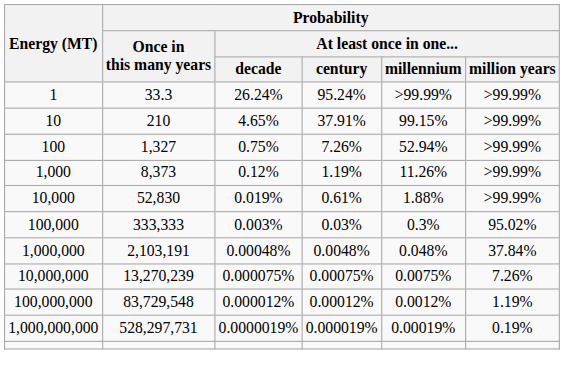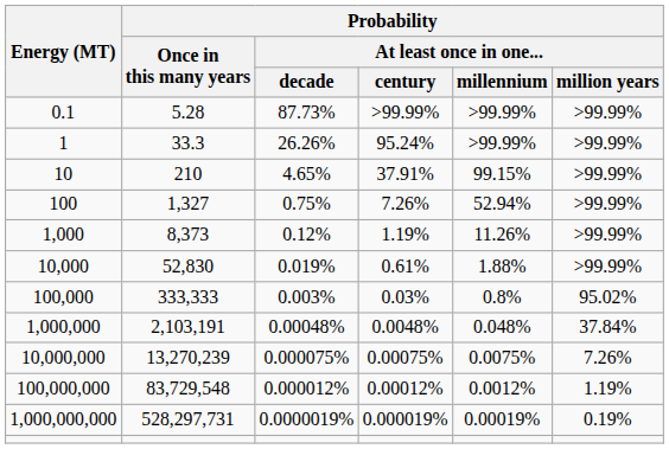+ row: 0.1 | 5.28 | 87.73% | >99.99% | >99.99% | >99.99%
1 | Probability / At least once in one... / decade: 26.24% -> 26.26%
100,000 | Probability / At least once in one... / millennium: 0.3% -> 0.8%
